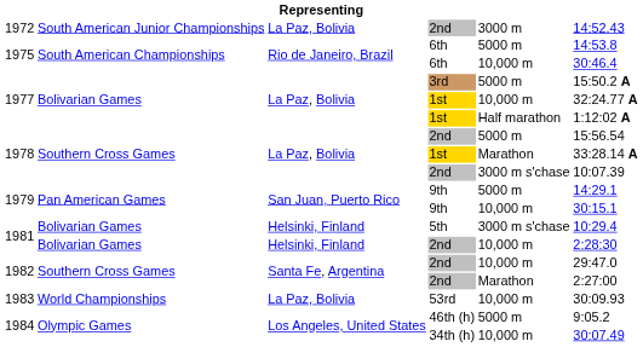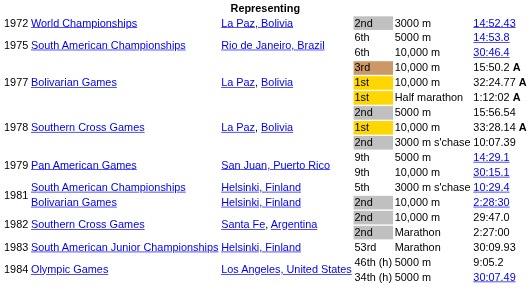1972 | column 2: South American Junior Championships -> World Championships
1977 / 3rd | column 5: 5000 m -> 10,000 m
1978 / 1st | column 5: Marathon -> 10,000 m
1981 / 5th | column 2: Bolivarian Games -> South American Championships
1983 | column 2: World Championships -> South American Junior Championships
1983 | column 3: La Paz, Bolivia -> Helsinki, Finland
1983 | column 5: 10,000 m -> Marathon
1984 / 34th (h) | column 5: 10,000 m -> 5000 m
